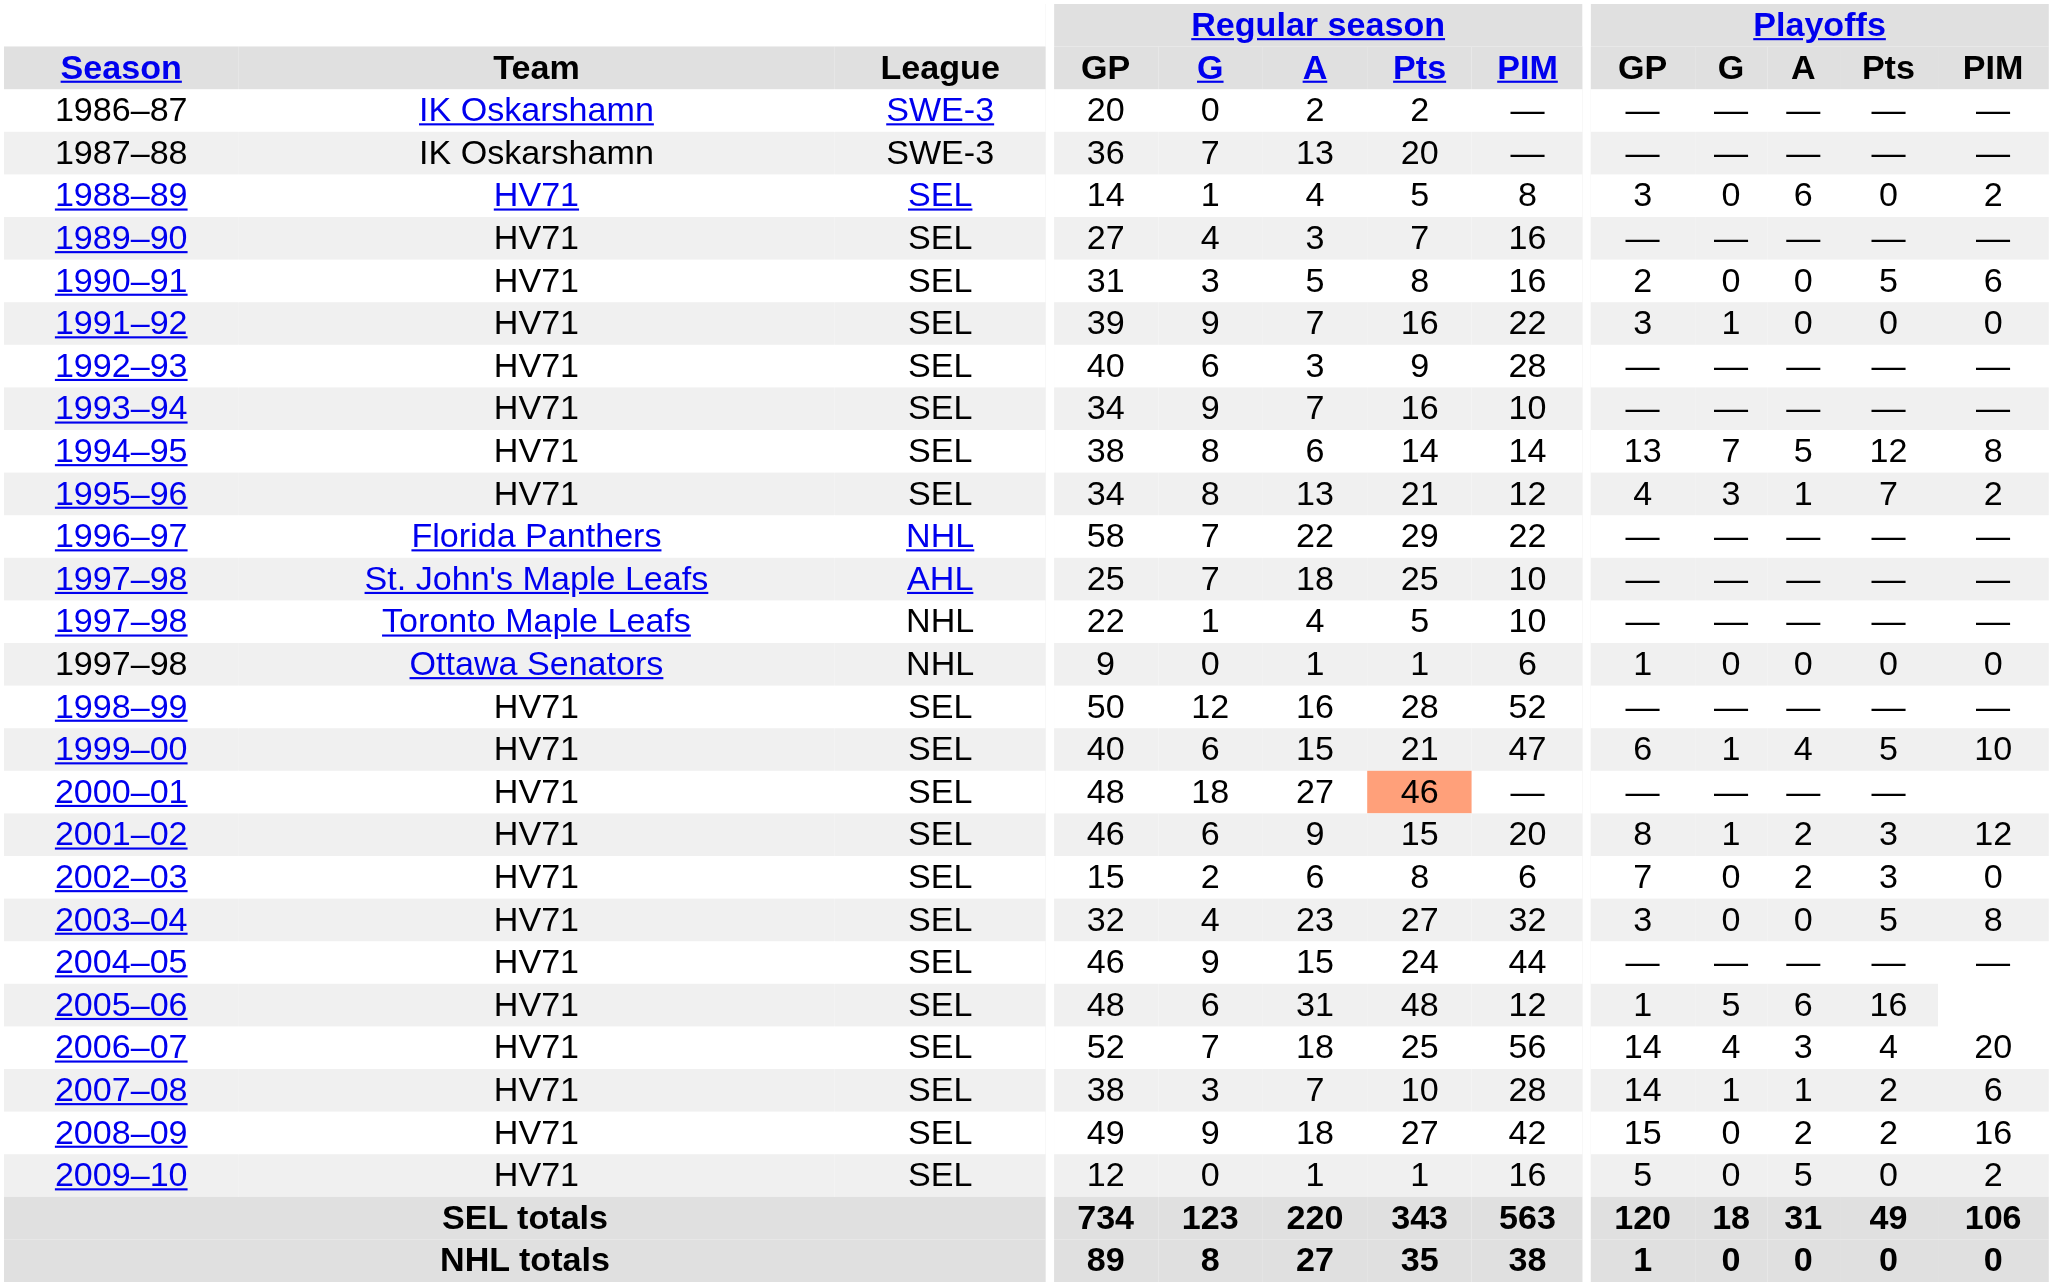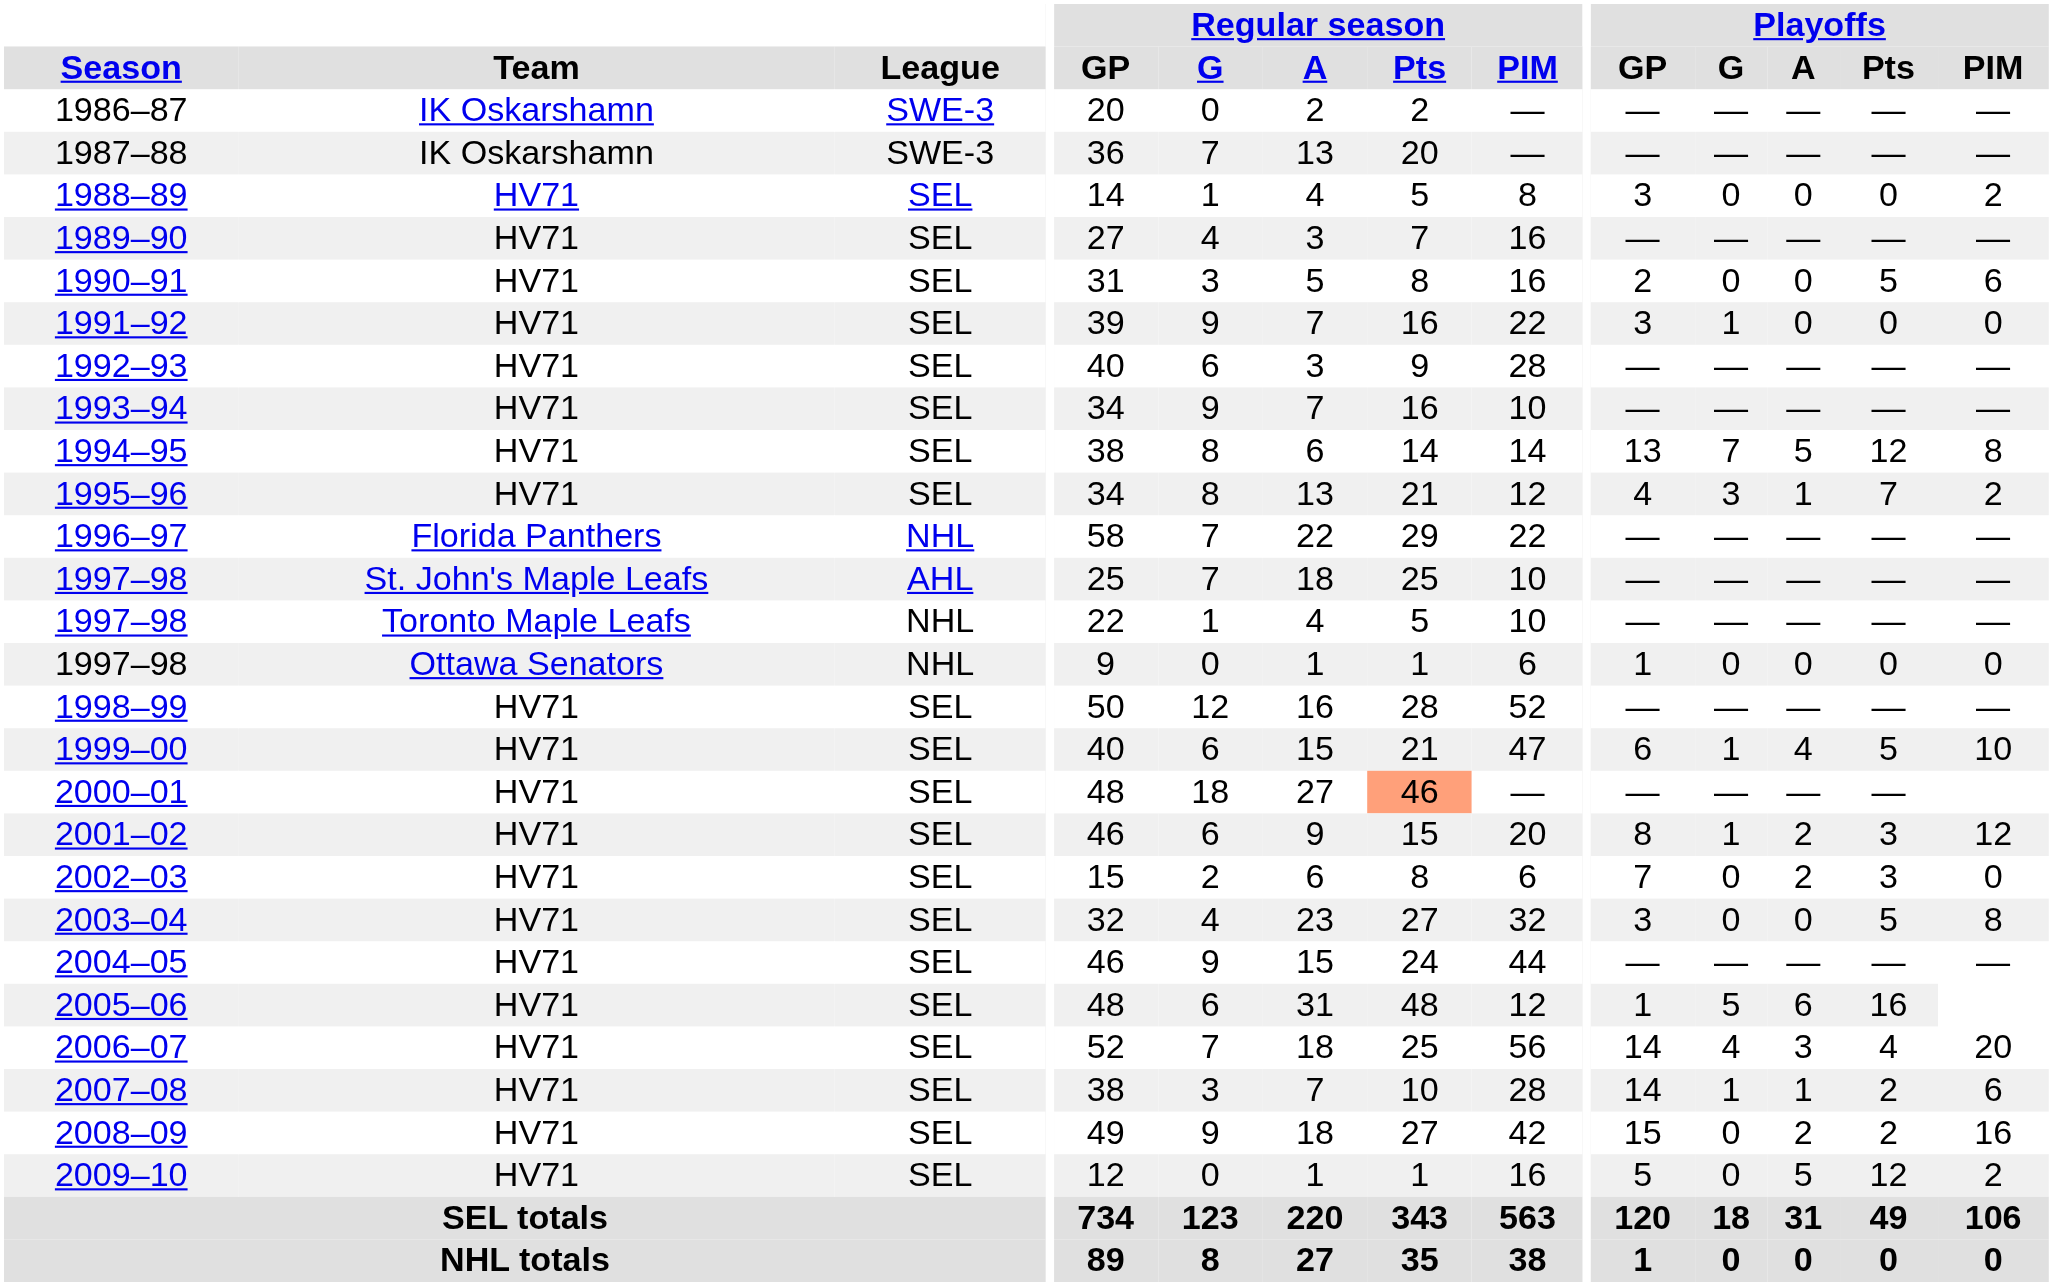1988–89 | Playoffs / A: 6 -> 0
2009–10 | Playoffs / Pts: 0 -> 12
